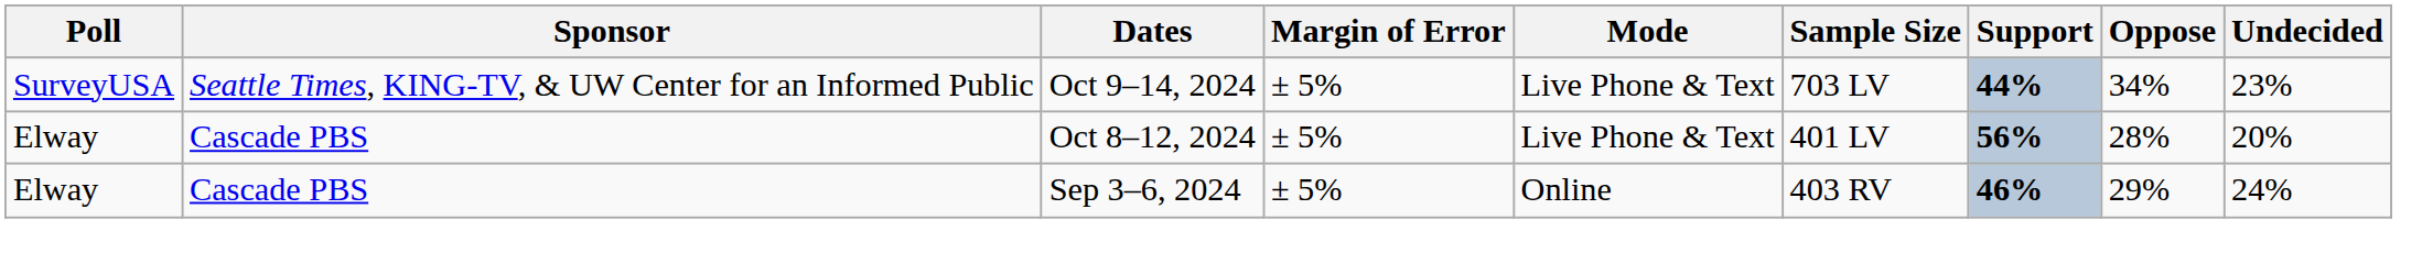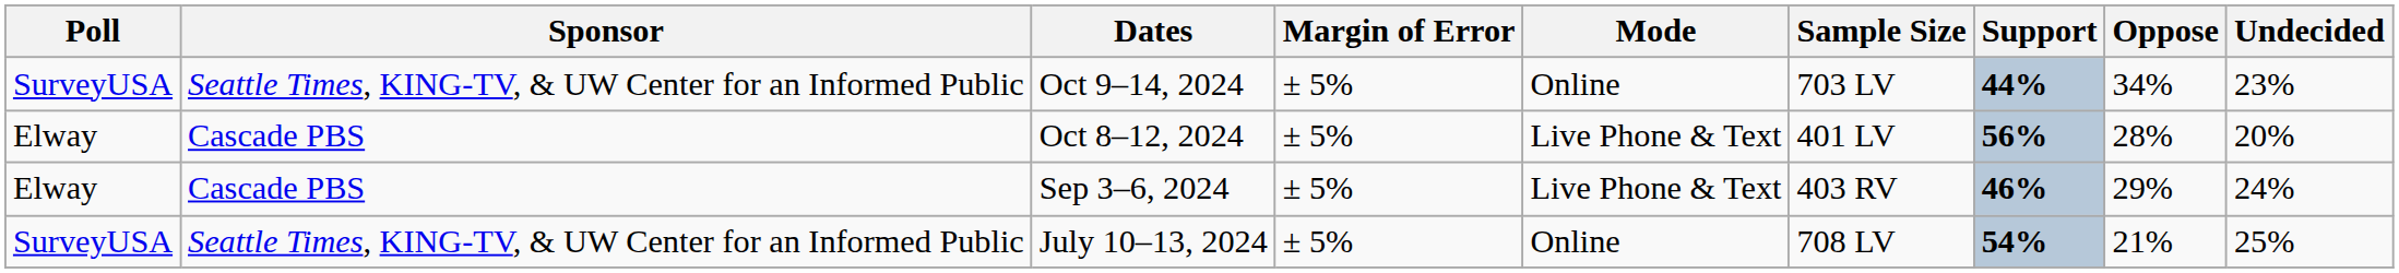Oct 9–14, 2024 | Mode: Live Phone & Text -> Online
Sep 3–6, 2024 | Mode: Online -> Live Phone & Text
+ row: SurveyUSA | Seattle Times, KING-TV, & UW Center for an Informed Public | July 10–13, 2024 | ± 5% | Online | 708 LV | 54% | 21% | 25%
